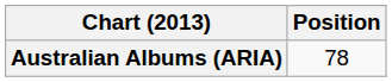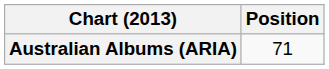Australian Albums (ARIA) | Position: 78 -> 71
